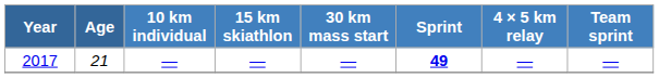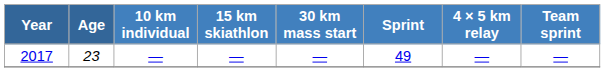2017 | Age: 21 -> 23
2017 | Sprint: bold -> normal
